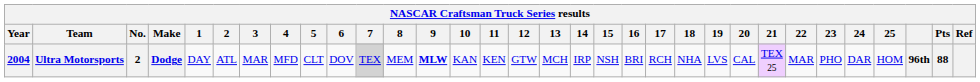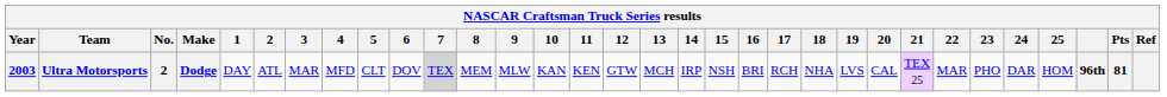Ultra Motorsports | Year: 2004 -> 2003
Ultra Motorsports | 9: bold -> normal
Ultra Motorsports | Pts: 88 -> 81
